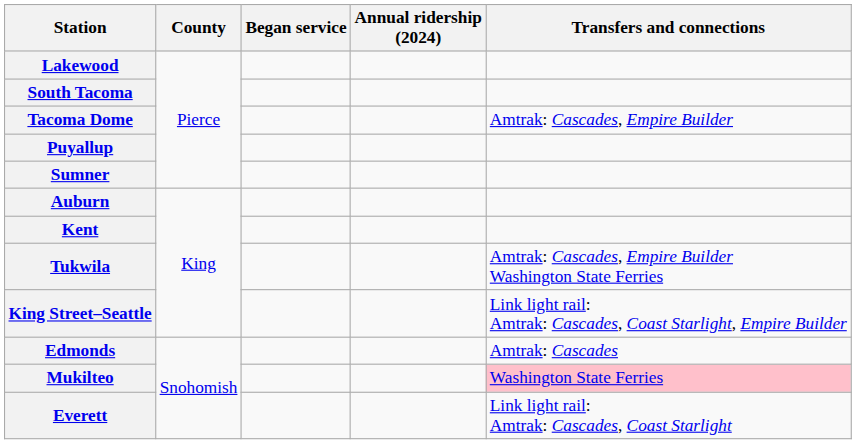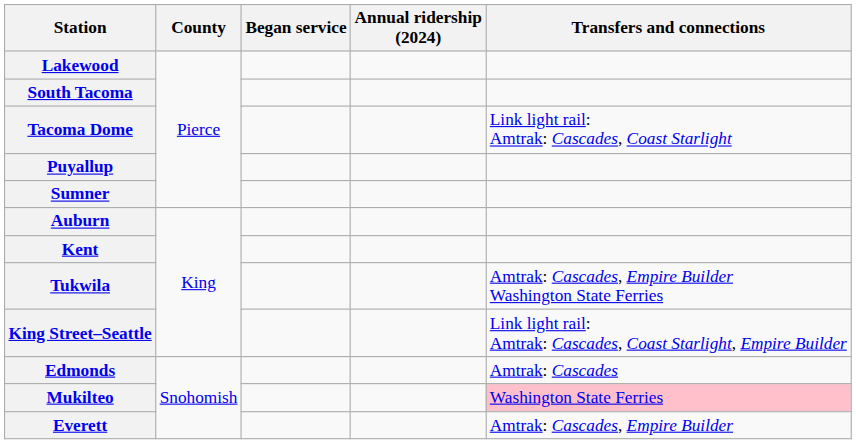Tacoma Dome | Transfers and connections: Amtrak: Cascades, Empire Builder -> Link light rail: Amtrak: Cascades, Coast Starlight
Everett | Transfers and connections: Link light rail: Amtrak: Cascades, Coast Starlight -> Amtrak: Cascades, Empire Builder
